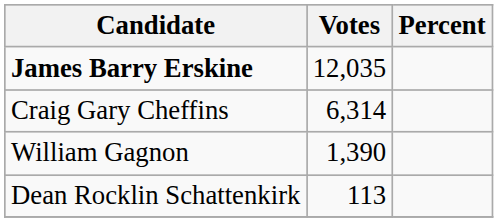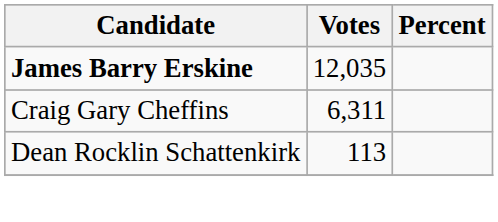Craig Gary Cheffins | Votes: 6,314 -> 6,311
- row: William Gagnon | 1,390
